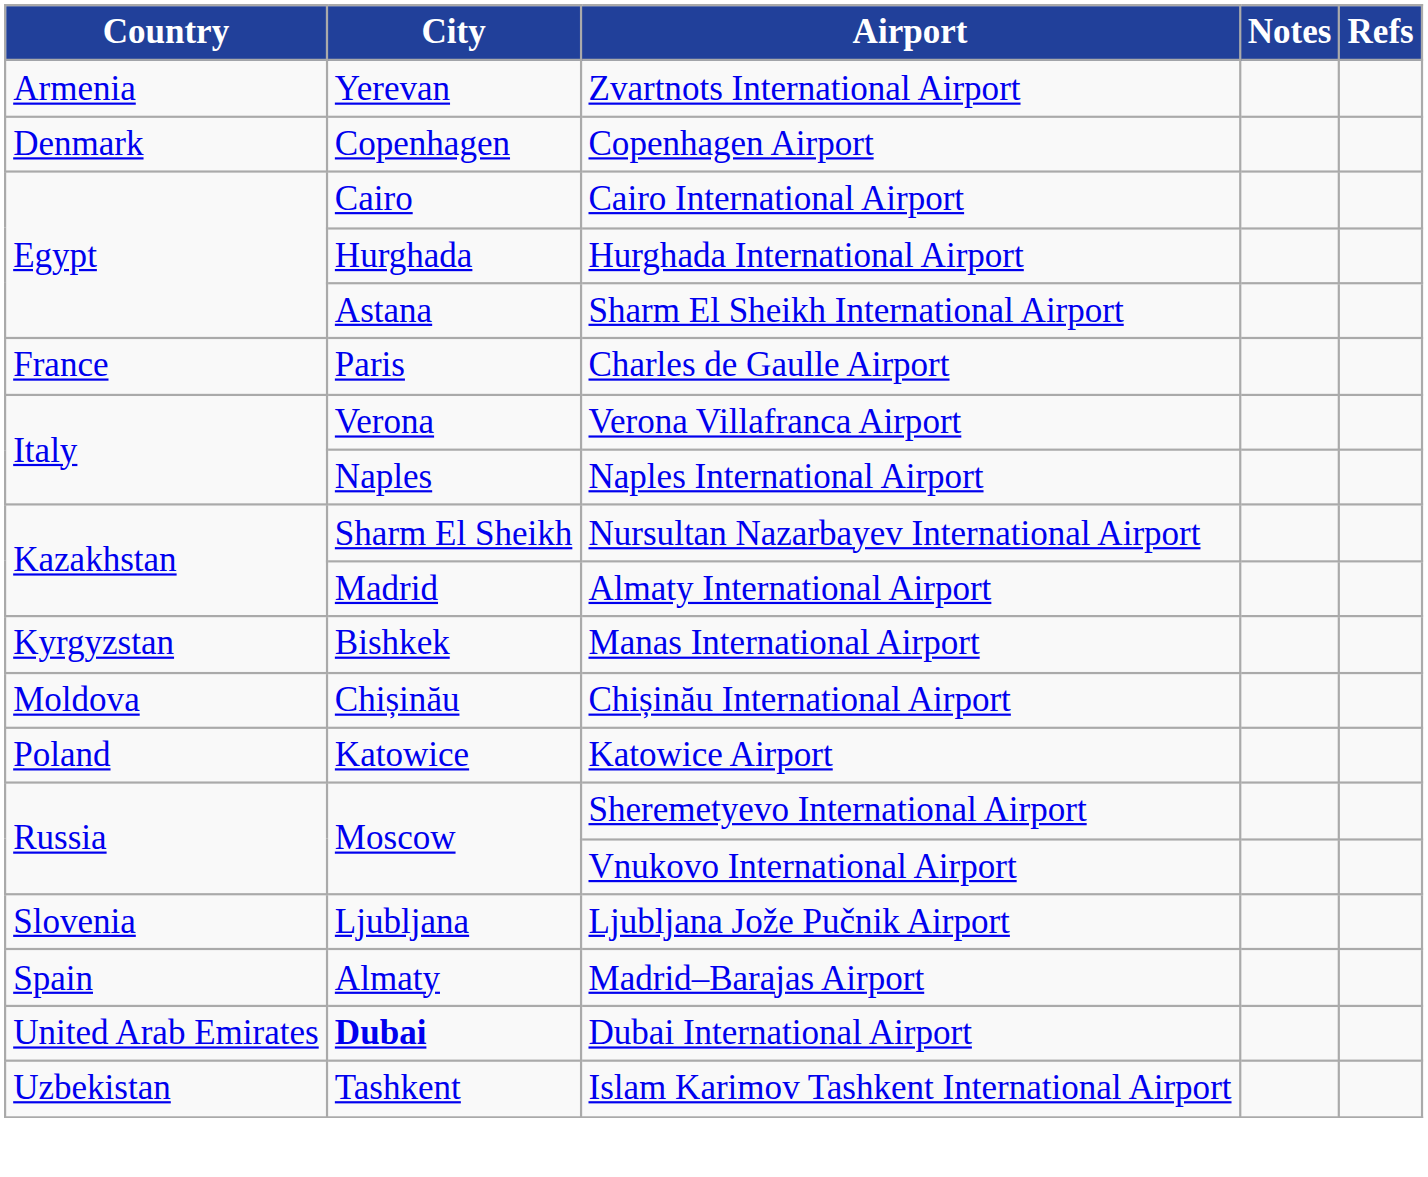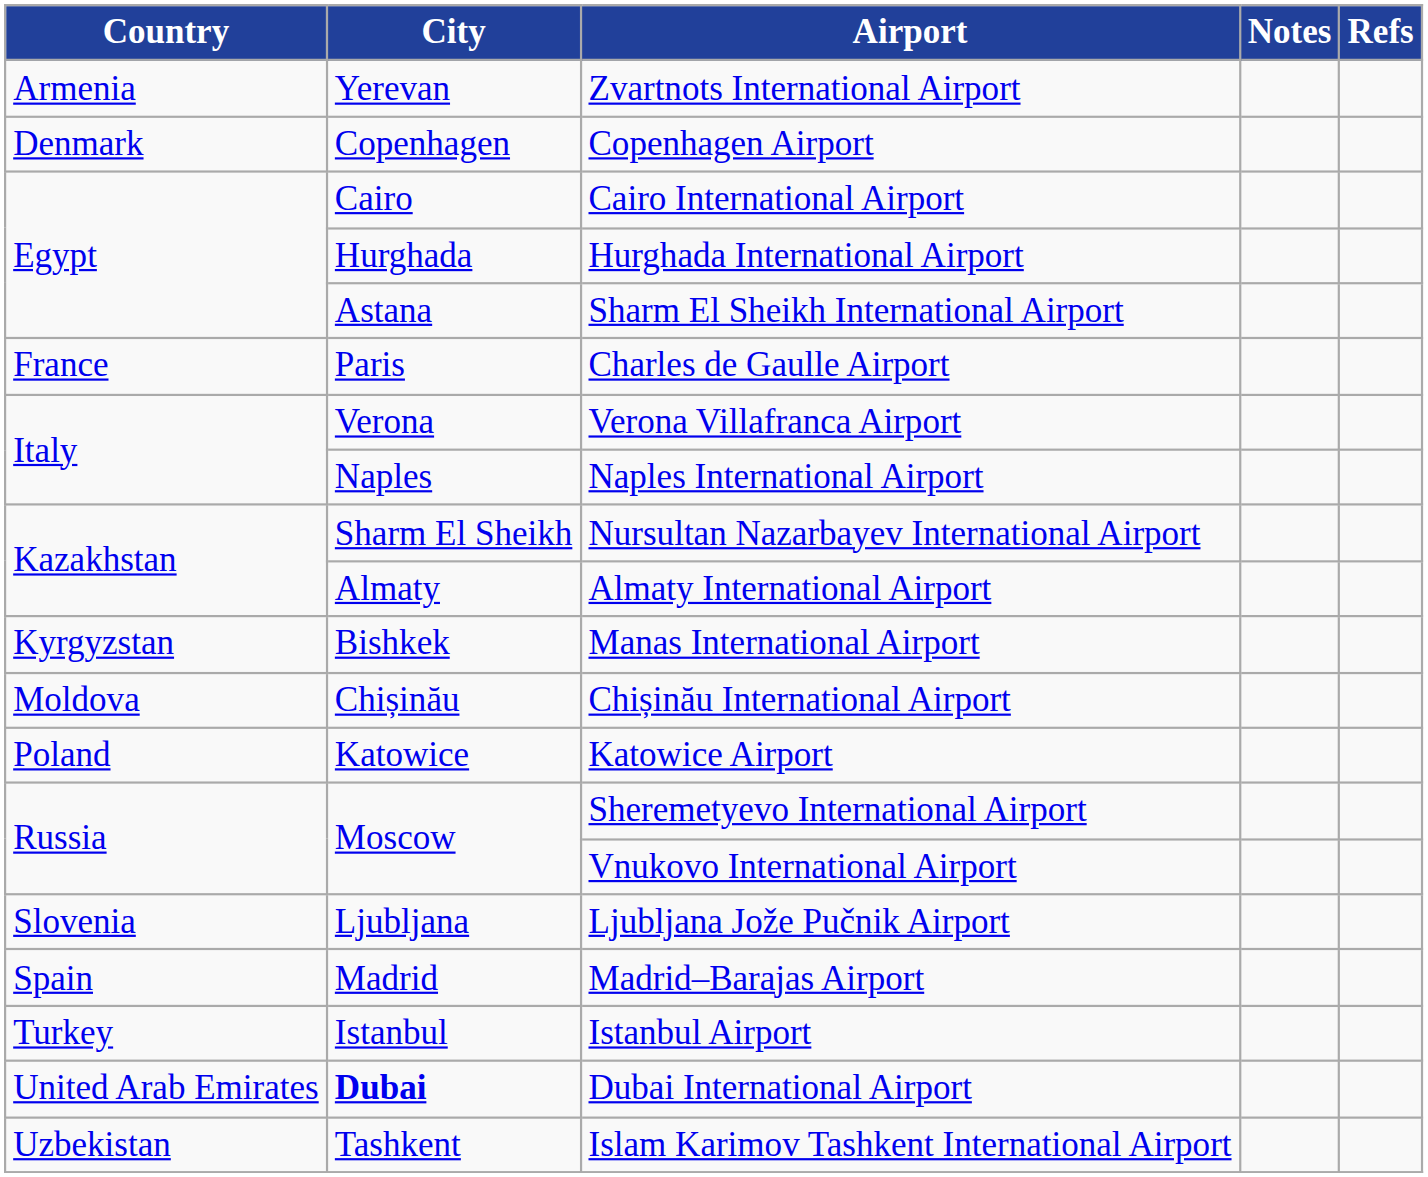Almaty International Airport | City: Madrid -> Almaty
Madrid–Barajas Airport | City: Almaty -> Madrid
+ row: Turkey | Istanbul | Istanbul Airport
